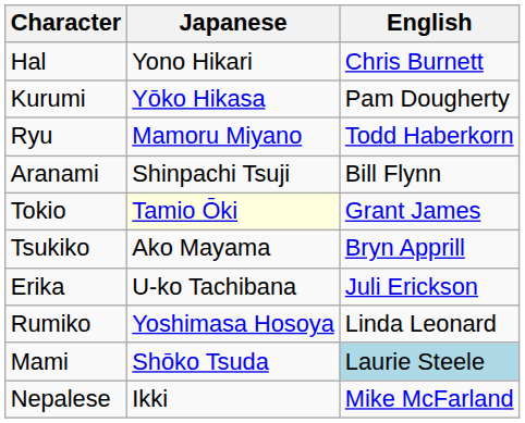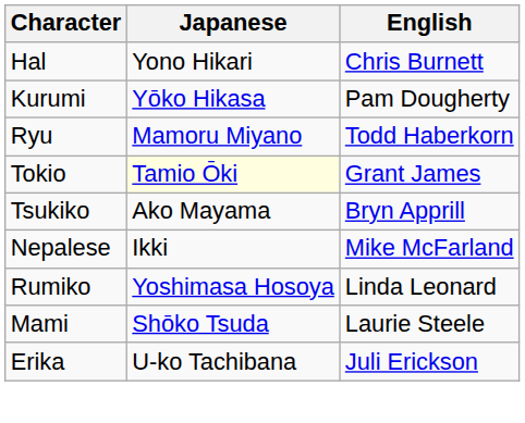- row: Aranami | Shinpachi Tsuji | Bill Flynn
rows swapped: Erika <-> Nepalese
Mami | English: lightblue background -> no background
